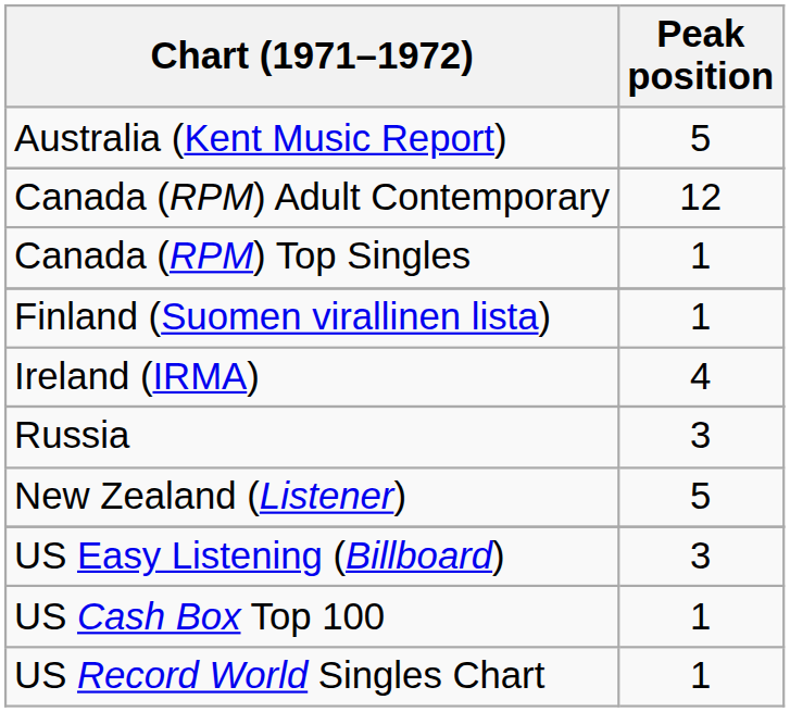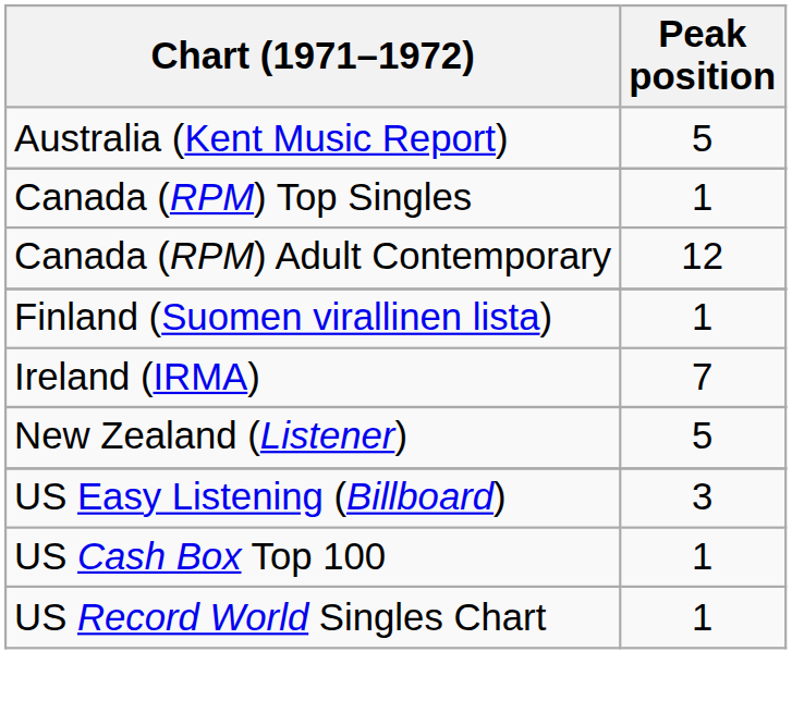rows swapped: Canada (RPM) Top Singles <-> Canada (RPM) Adult Contemporary
Ireland (IRMA) | Peak position: 4 -> 7
- row: Russia | 3
